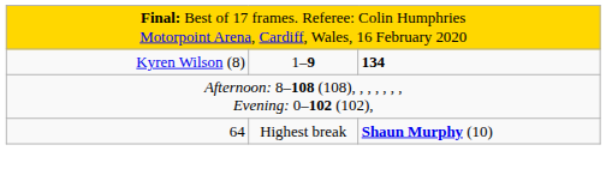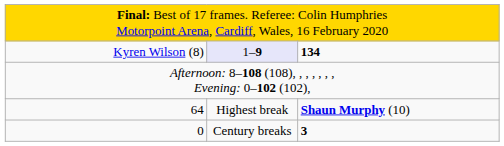Kyren Wilson (8) | column 2: no background -> lavender background
+ row: 0 | Century breaks | 3
